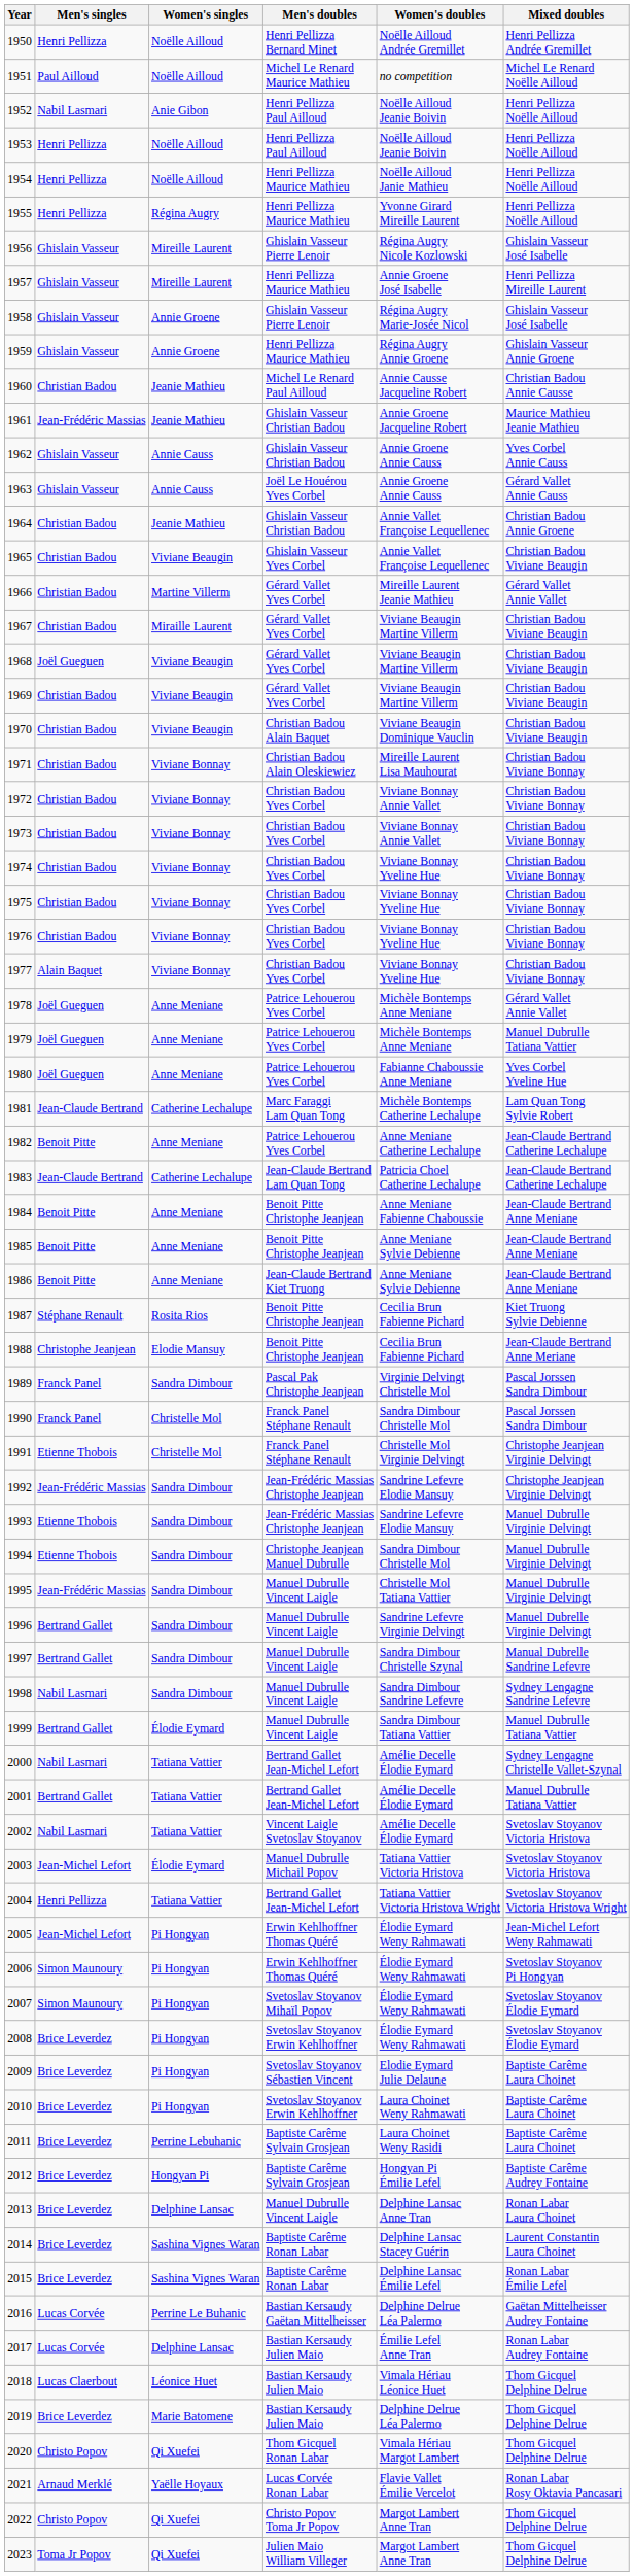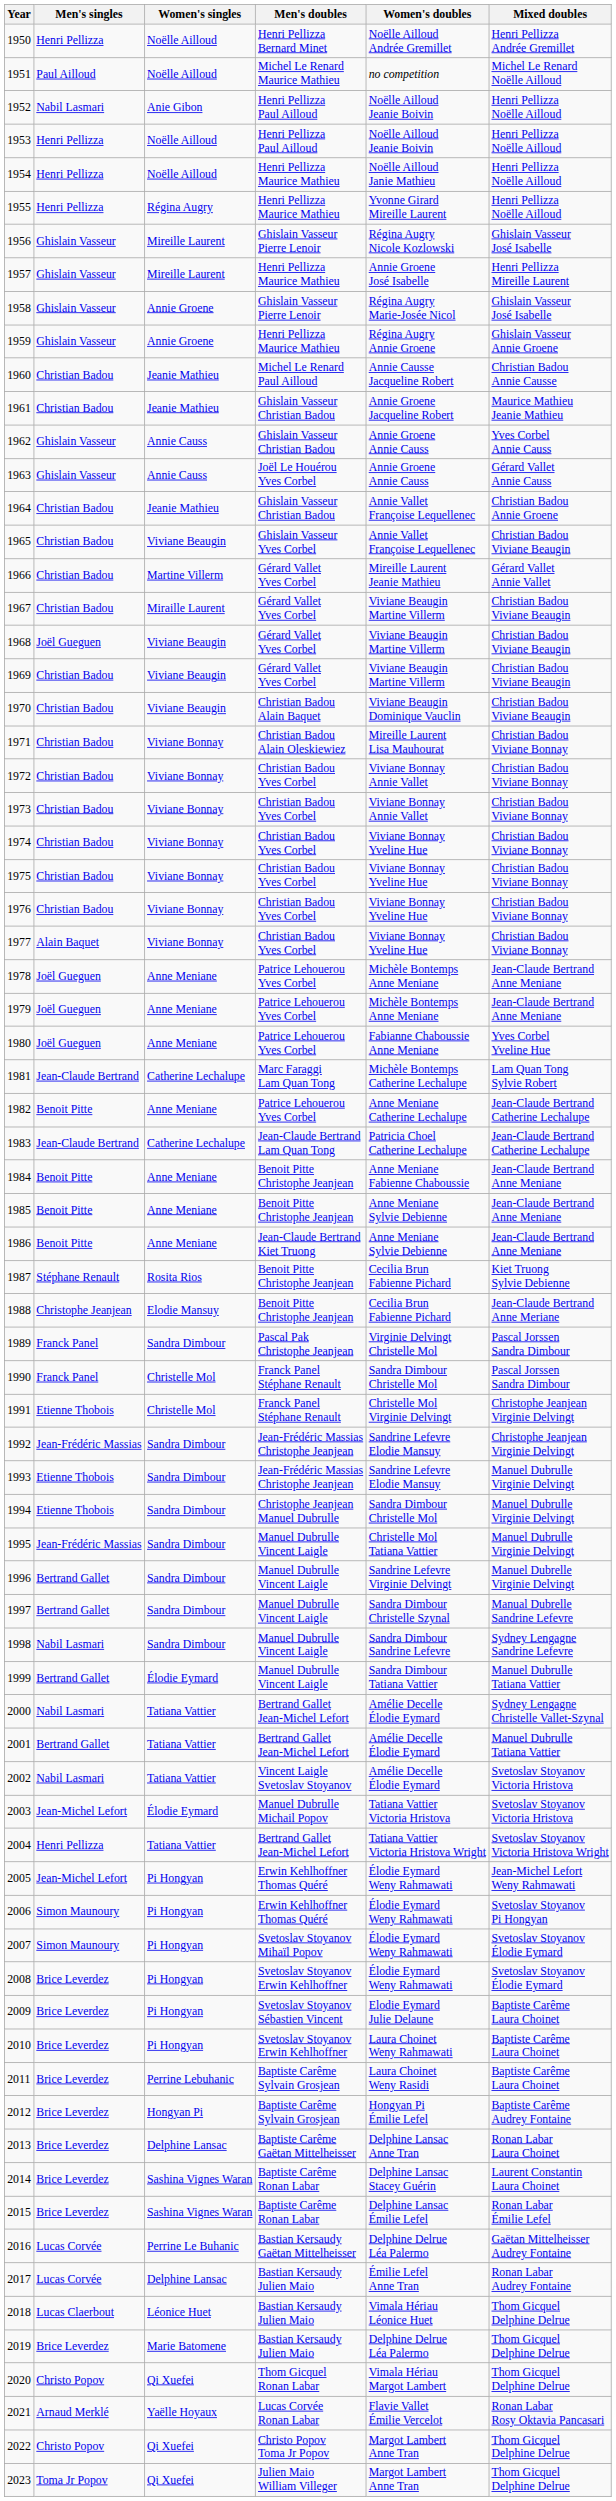1961 | Men's singles: Jean-Frédéric Massias -> Christian Badou
1978 | Mixed doubles: Gérard Vallet Annie Vallet -> Jean-Claude Bertrand Anne Meniane
1979 | Mixed doubles: Manuel Dubrulle Tatiana Vattier -> Jean-Claude Bertrand Anne Meniane
2013 | Men's doubles: Manuel Dubrulle Vincent Laigle -> Baptiste Carême Gaëtan Mittelheisser
